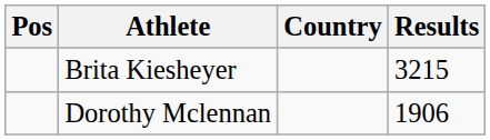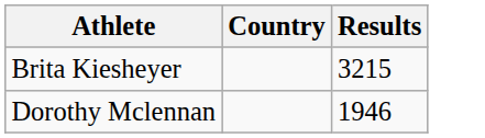- column: Pos
Dorothy Mclennan | Results: 1906 -> 1946
